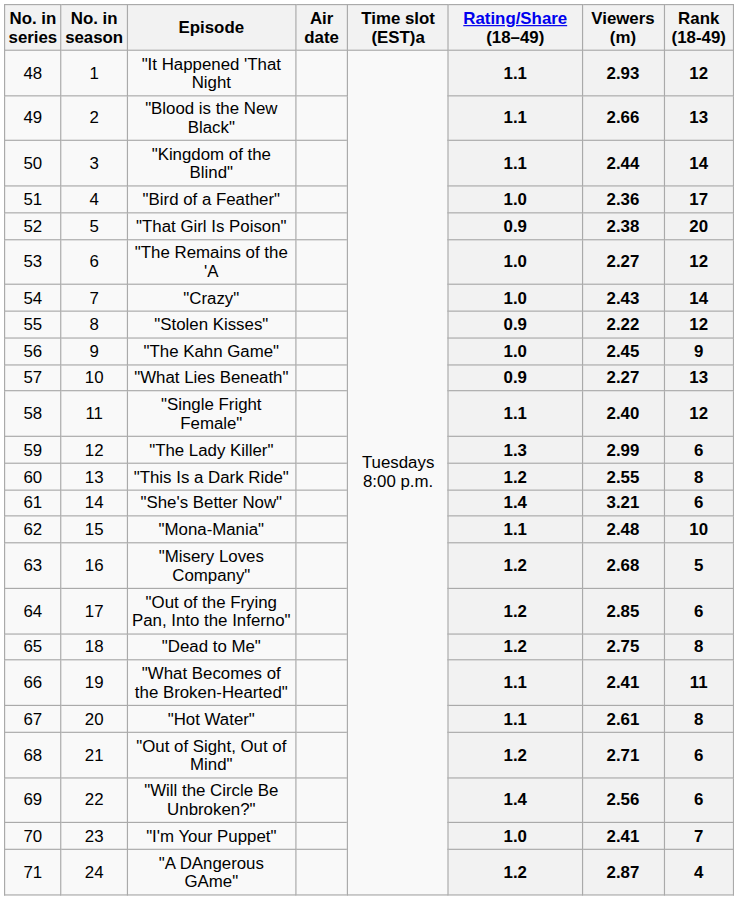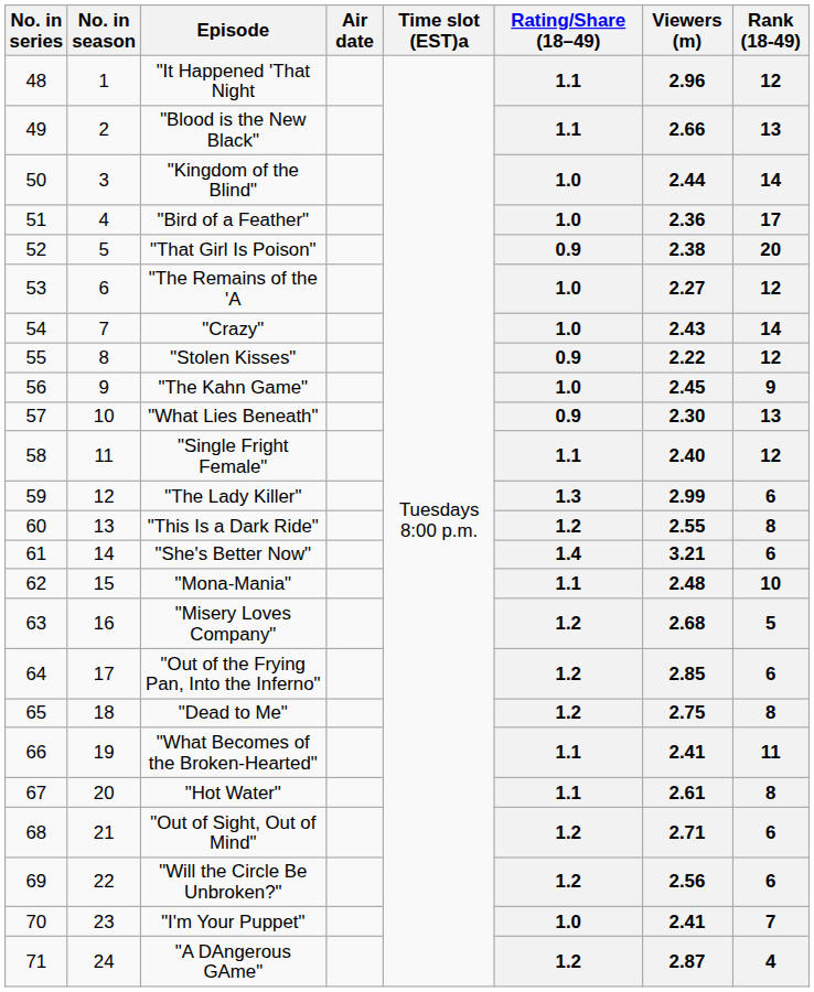"It Happened 'That Night | Viewers (m): 2.93 -> 2.96
"Kingdom of the Blind" | Rating/Share (18–49): 1.1 -> 1.0
"What Lies Beneath" | Viewers (m): 2.27 -> 2.30
"Will the Circle Be Unbroken?" | Rating/Share (18–49): 1.4 -> 1.2
